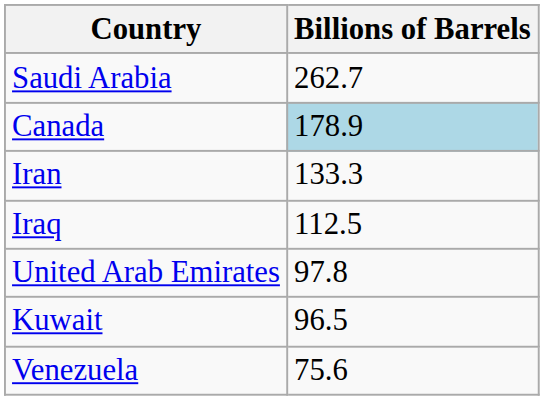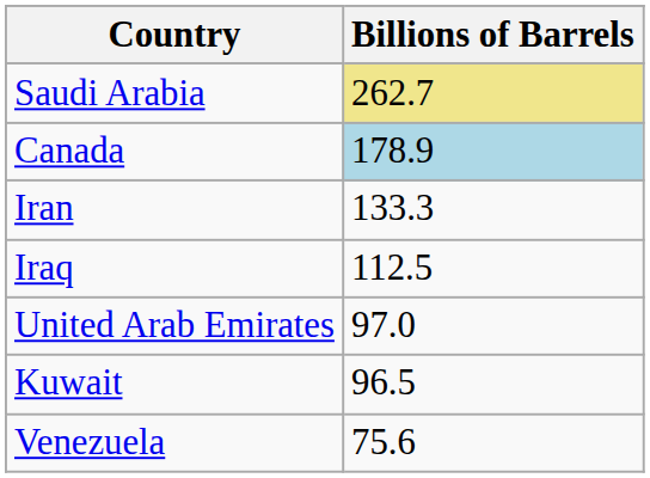Saudi Arabia | Billions of Barrels: no background -> khaki background
United Arab Emirates | Billions of Barrels: 97.8 -> 97.0
